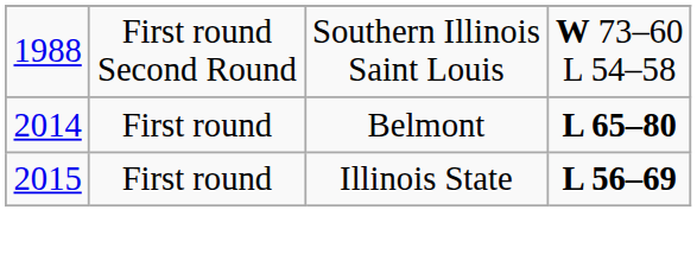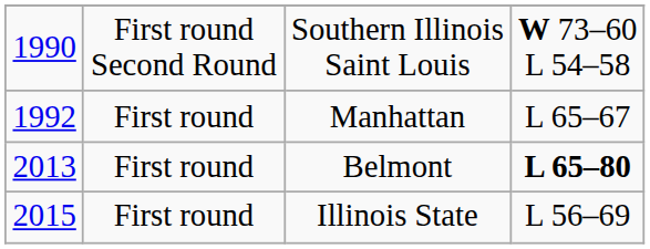Southern Illinois Saint Louis | column 1: 1988 -> 1990
+ row: 1992 | First round | Manhattan | L 65–67
Belmont | column 1: 2014 -> 2013
Illinois State | column 4: bold -> normal
